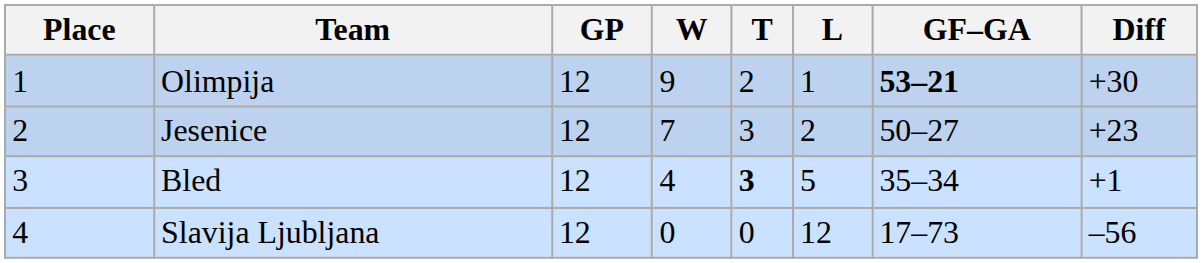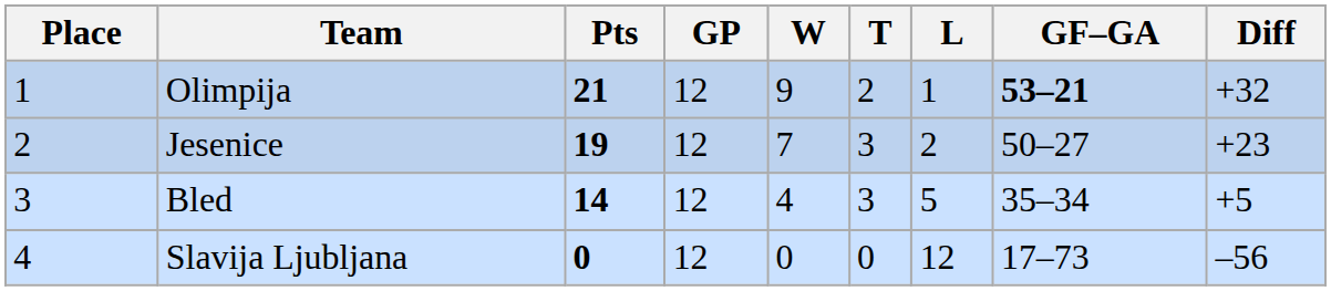+ column: Pts | 21 | 19 | 14 | 0
Olimpija | Diff: +30 -> +32
Bled | T: bold -> normal
Bled | Diff: +1 -> +5
